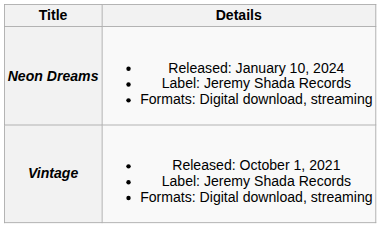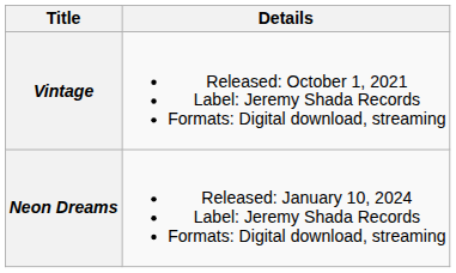rows swapped: Vintage <-> Neon Dreams
